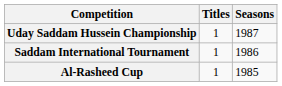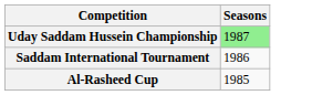- column: Titles | 1 | 1 | 1
Uday Saddam Hussein Championship | Seasons: no background -> lightgreen background
